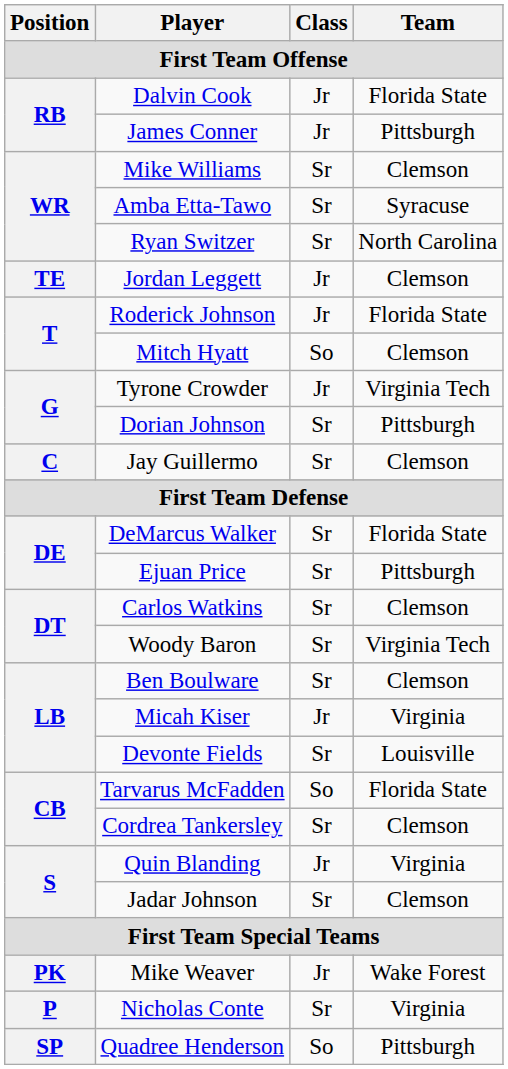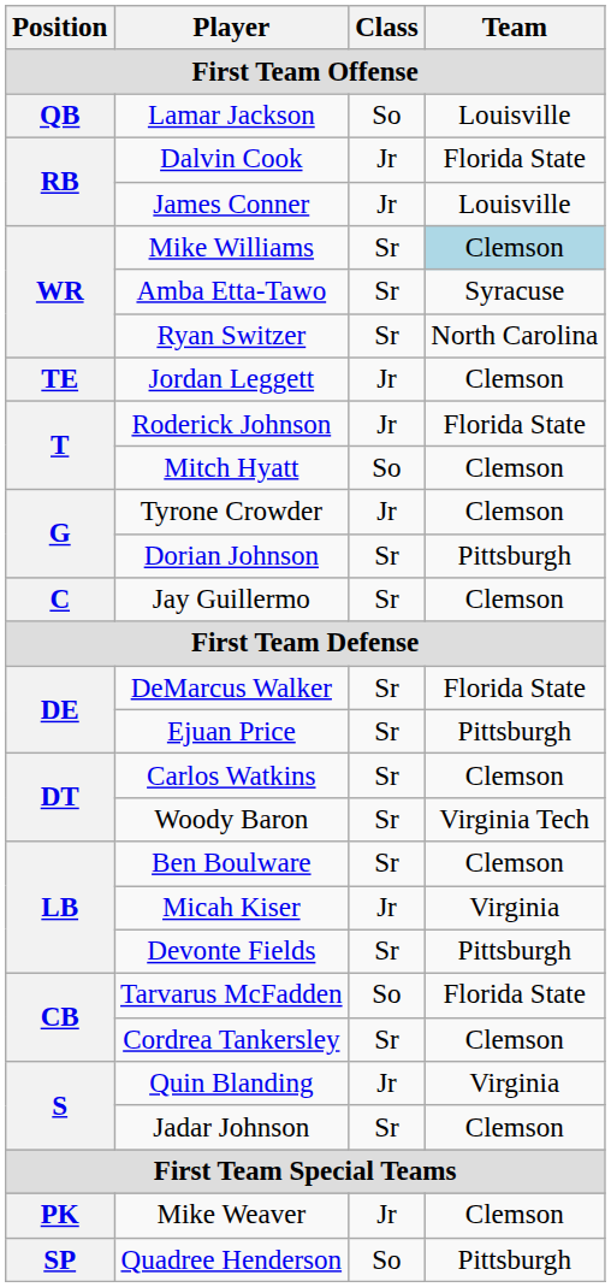+ row: QB | Lamar Jackson | So | Louisville
James Conner | Team: Pittsburgh -> Louisville
Mike Williams | Team: no background -> lightblue background
Tyrone Crowder | Team: Virginia Tech -> Clemson
Devonte Fields | Team: Louisville -> Pittsburgh
Mike Weaver | Team: Wake Forest -> Clemson
- row: P | Nicholas Conte | Sr | Virginia
